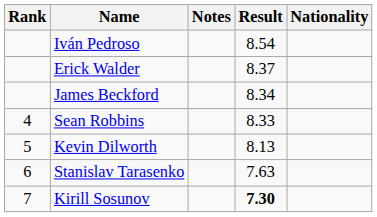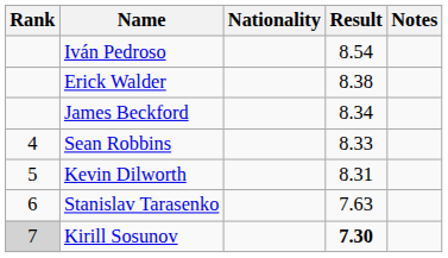columns swapped: Nationality <-> Notes
Erick Walder | Result: 8.37 -> 8.38
Kevin Dilworth | Result: 8.13 -> 8.31
Kirill Sosunov | Rank: no background -> lightgrey background
